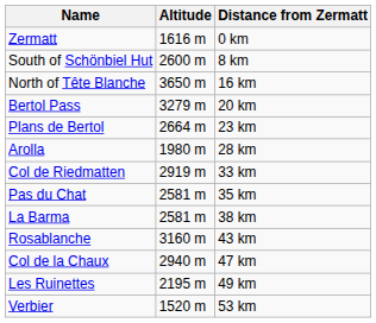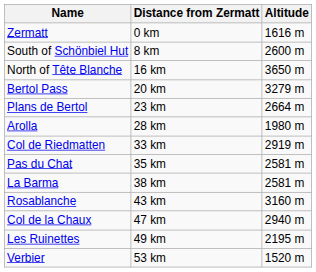columns swapped: Distance from Zermatt <-> Altitude
